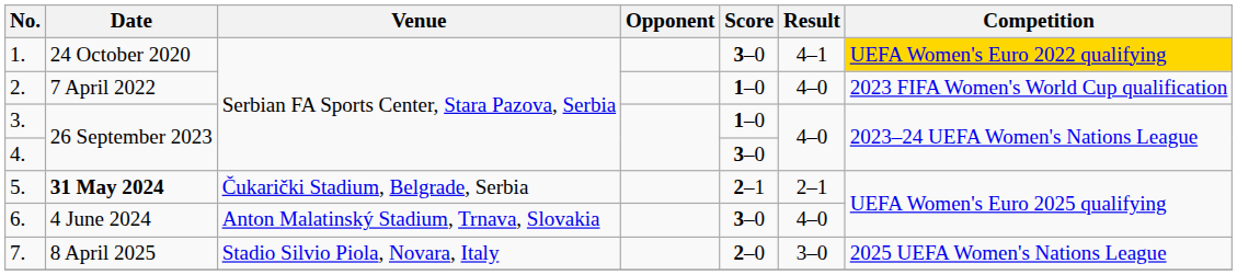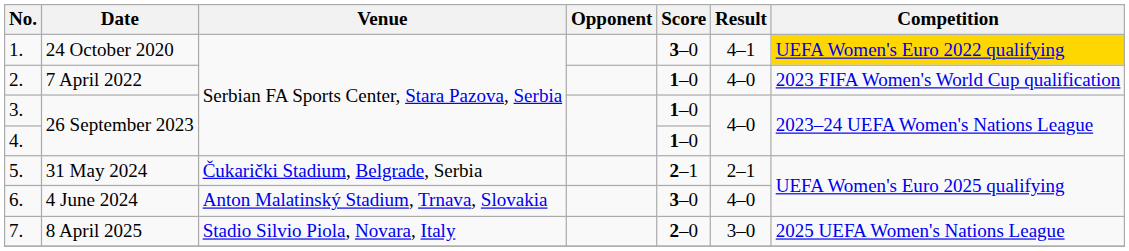4. | Score: 3–0 -> 1–0
5. | Date: bold -> normal
